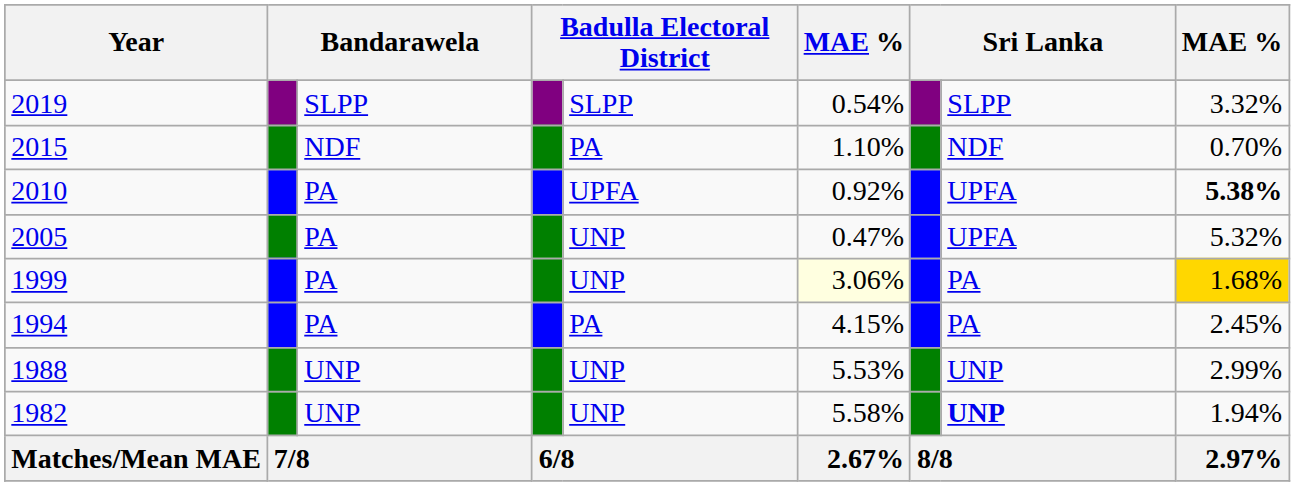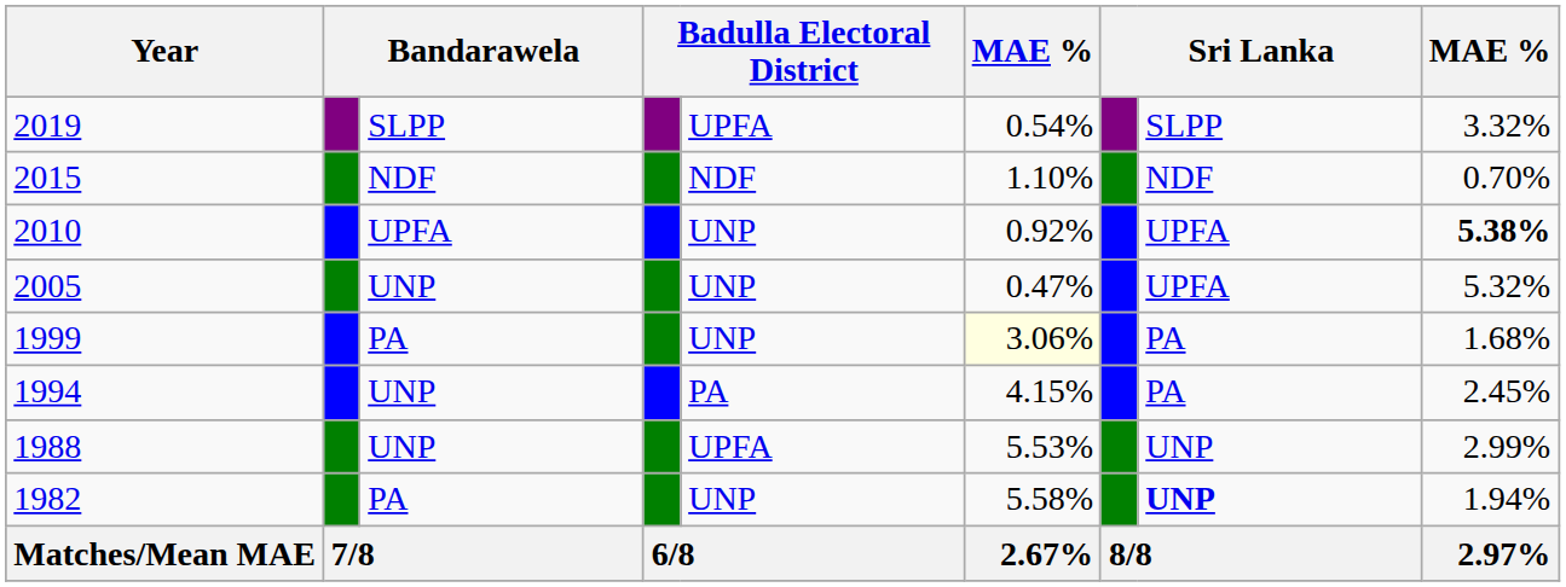2019 | column 5: SLPP -> UPFA
2015 | column 5: PA -> NDF
2010 | column 3: PA -> UPFA
2010 | column 5: UPFA -> UNP
2005 | column 3: PA -> UNP
1999 | column 9: gold background -> no background
1994 | column 3: PA -> UNP
1988 | column 5: UNP -> UPFA
1982 | column 3: UNP -> PA
